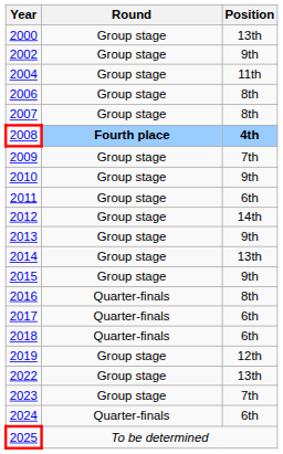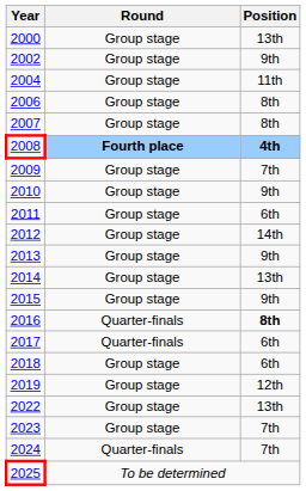2016 | Position: normal -> bold
2018 | Round: Quarter-finals -> Group stage
2024 | Position: 6th -> 7th
